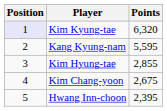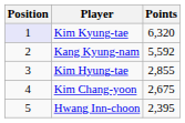Kang Kyung-nam | Points: 5,595 -> 5,592
